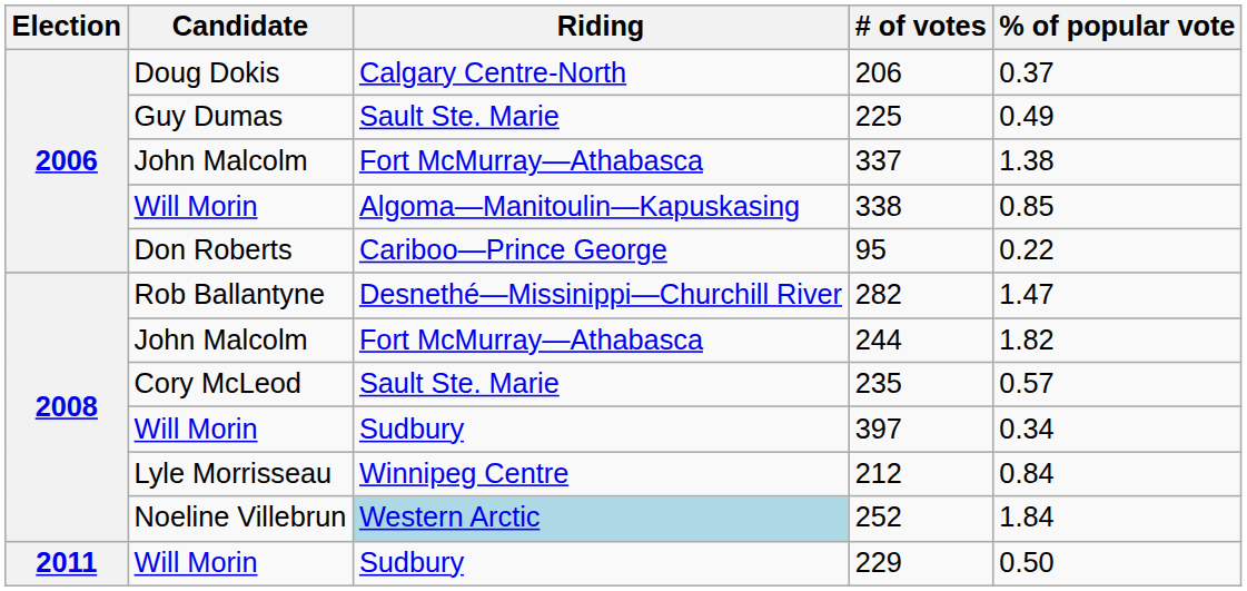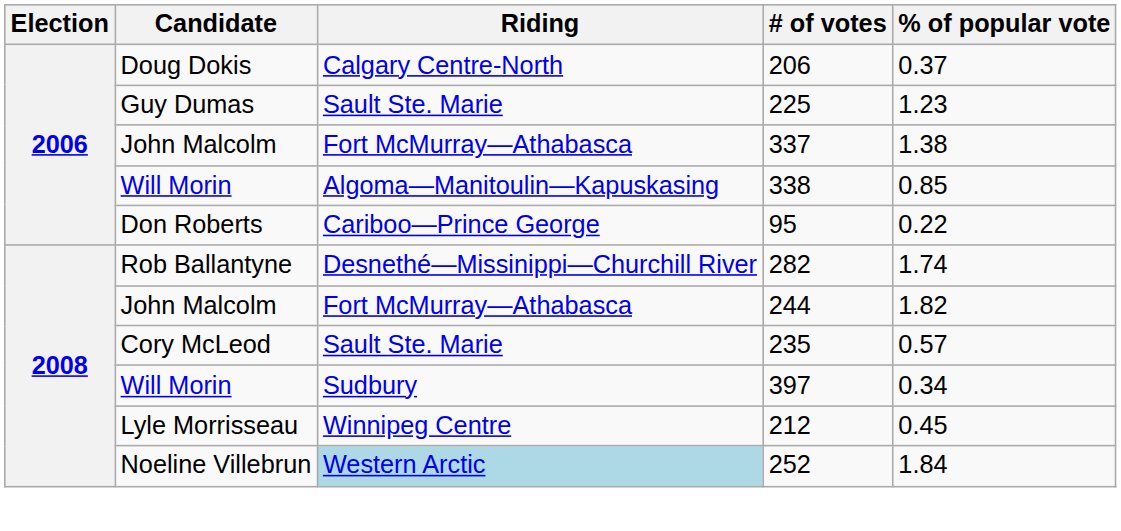225 | % of popular vote: 0.49 -> 1.23
282 | % of popular vote: 1.47 -> 1.74
212 | % of popular vote: 0.84 -> 0.45
- row: 2011 | Will Morin | Sudbury | 229 | 0.50
